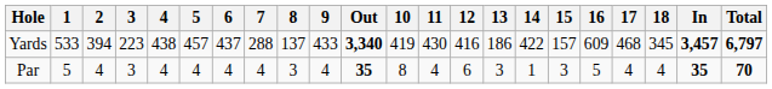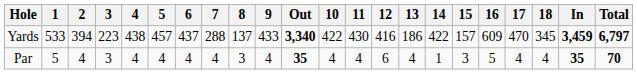Yards | 10: 419 -> 422
Yards | 17: 468 -> 470
Yards | In: 3,457 -> 3,459
Par | 10: 8 -> 4
Par | 13: 3 -> 4
